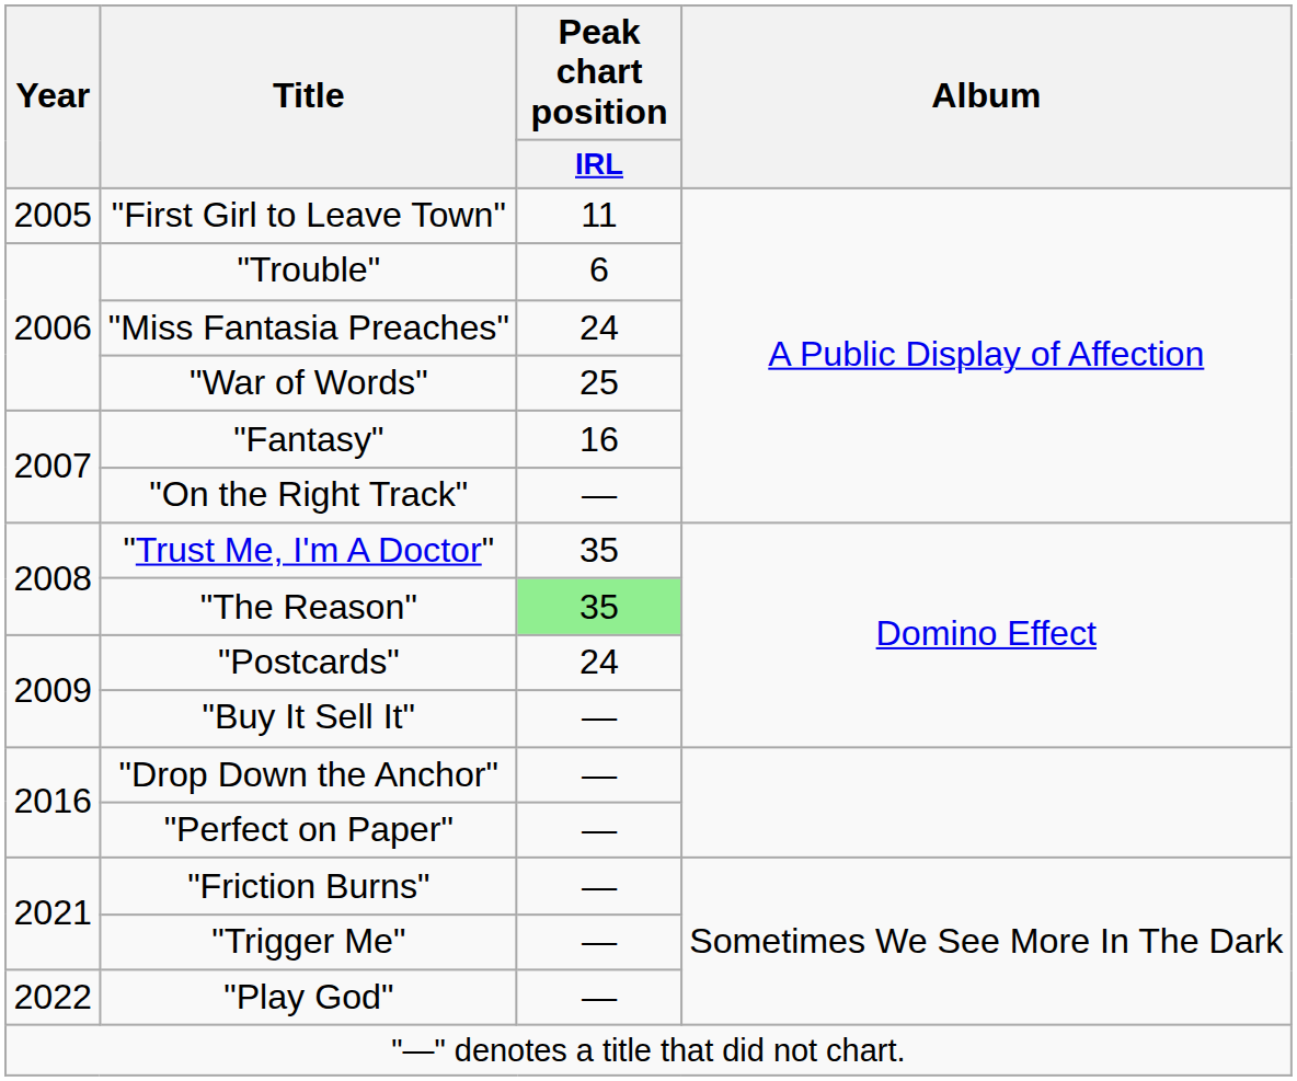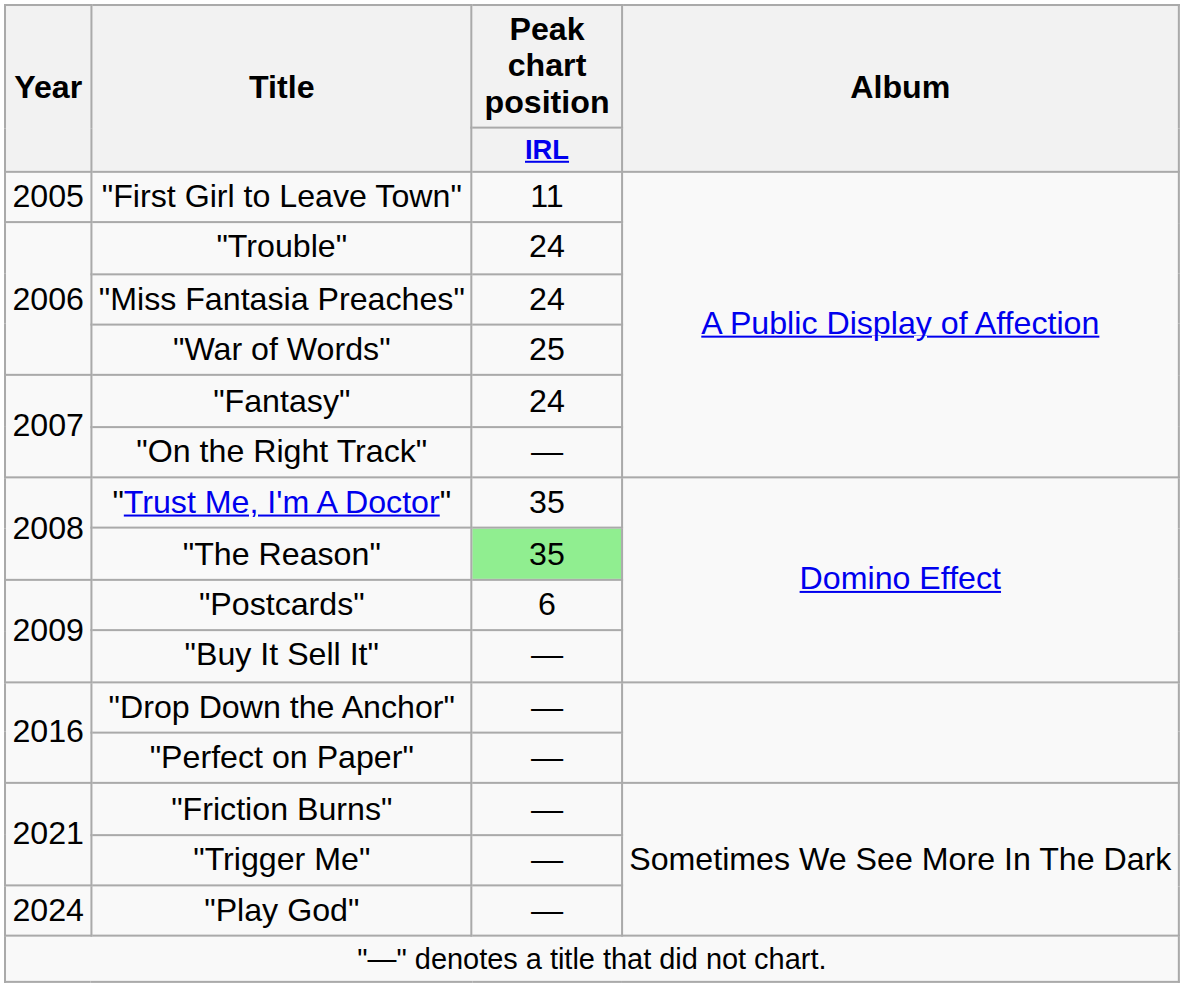"Trouble" | Peak chart position / IRL: 6 -> 24
"Fantasy" | Peak chart position / IRL: 16 -> 24
"Postcards" | Peak chart position / IRL: 24 -> 6
"Play God" | Year: 2022 -> 2024
